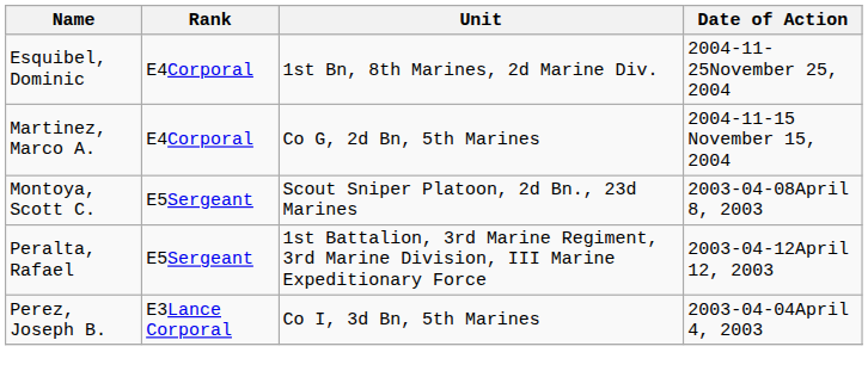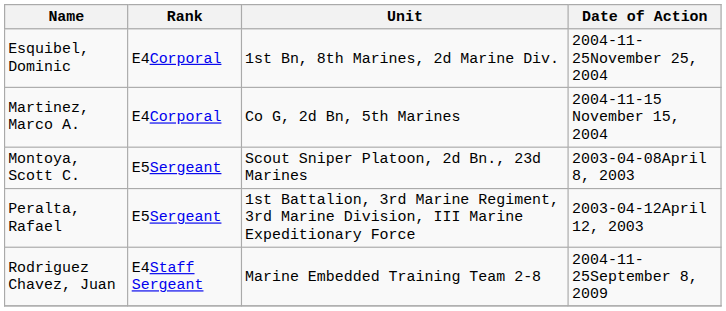- row: Perez, Joseph B. | E3Lance Corporal | Co I, 3d Bn, 5th Marines | 2003-04-04April 4, 2003
+ row: Rodriguez Chavez, Juan | E4Staff Sergeant | Marine Embedded Training Team 2-8 | 2004-11-25September 8, 2009
